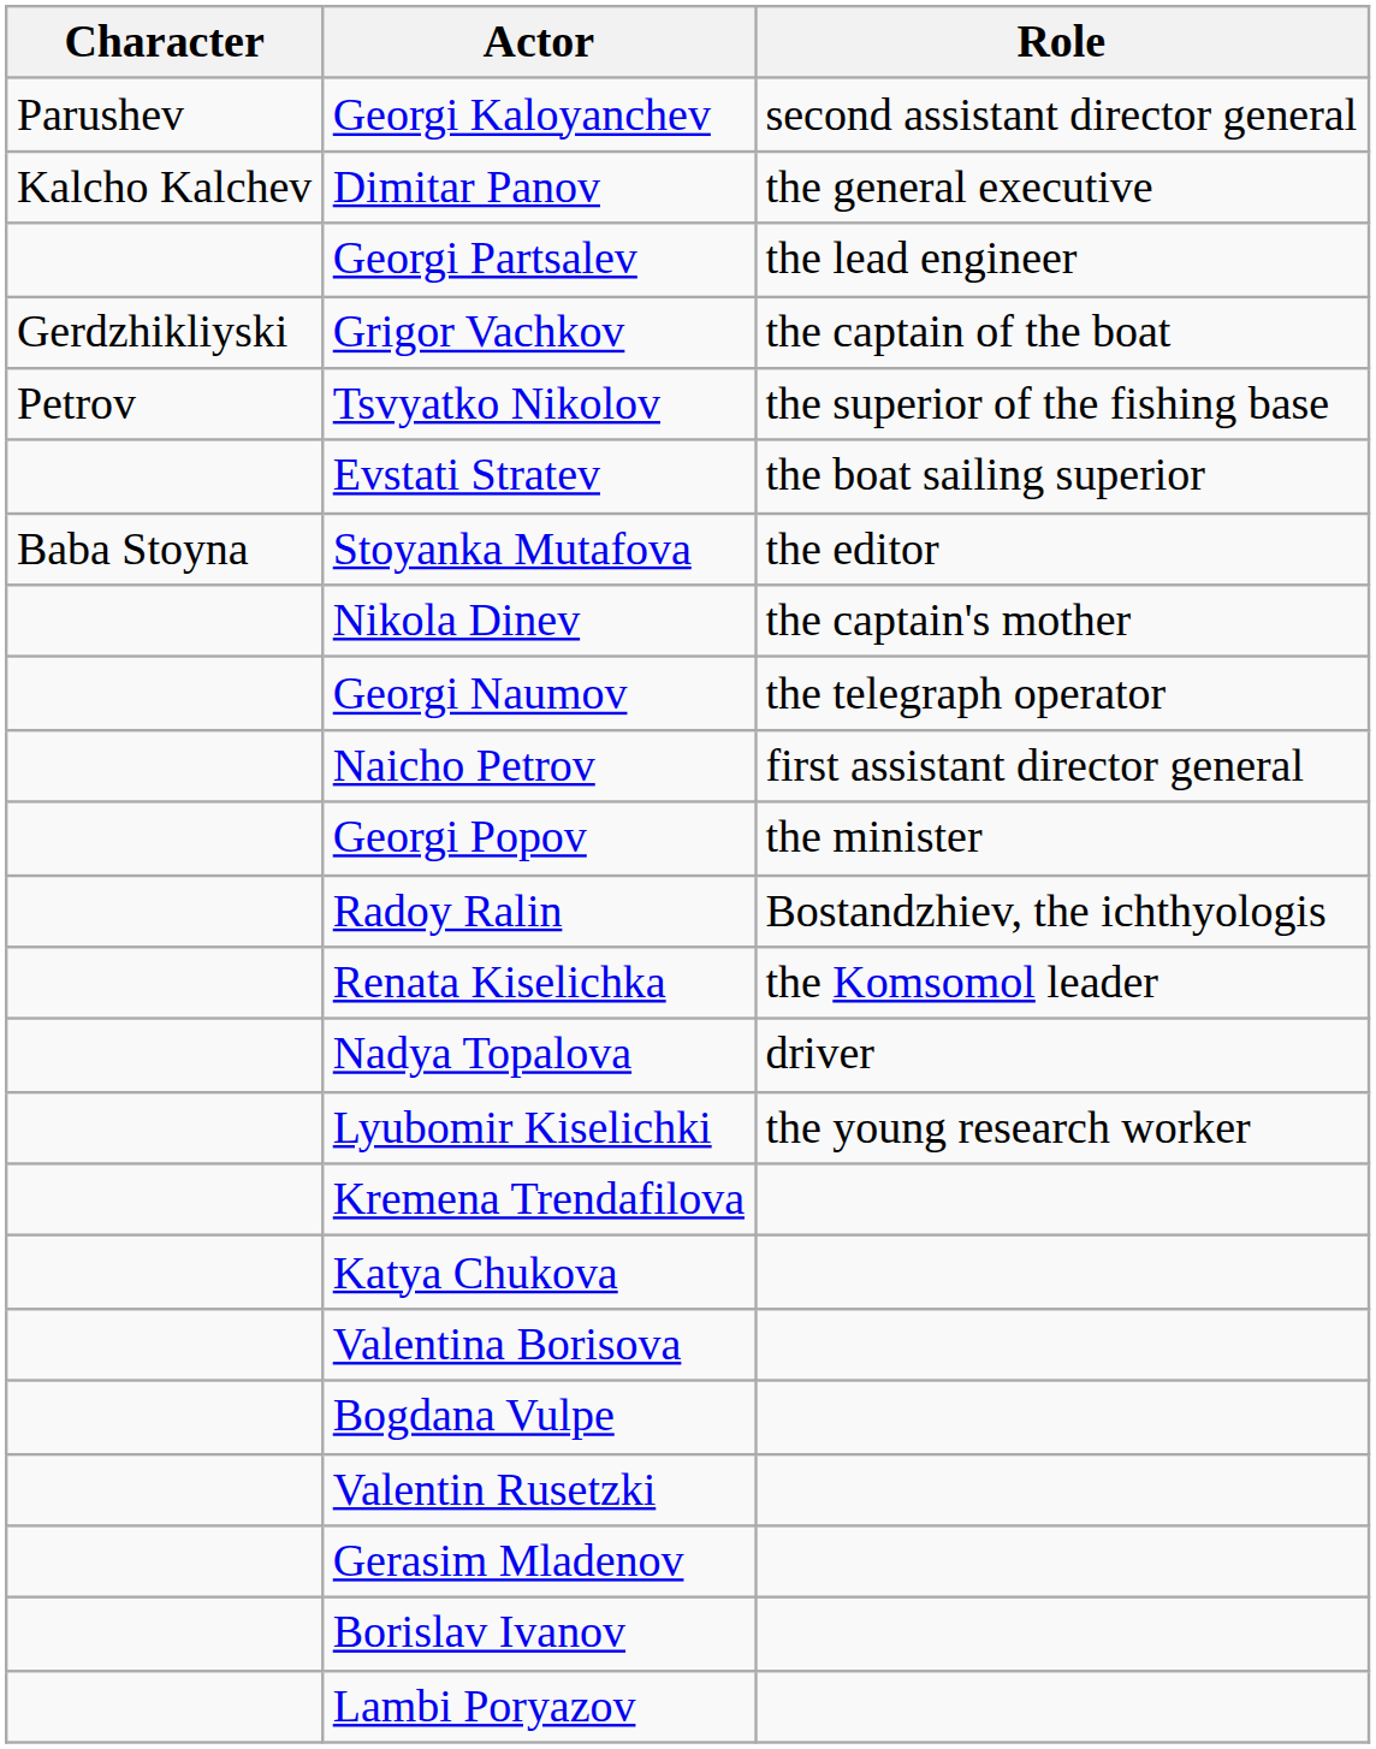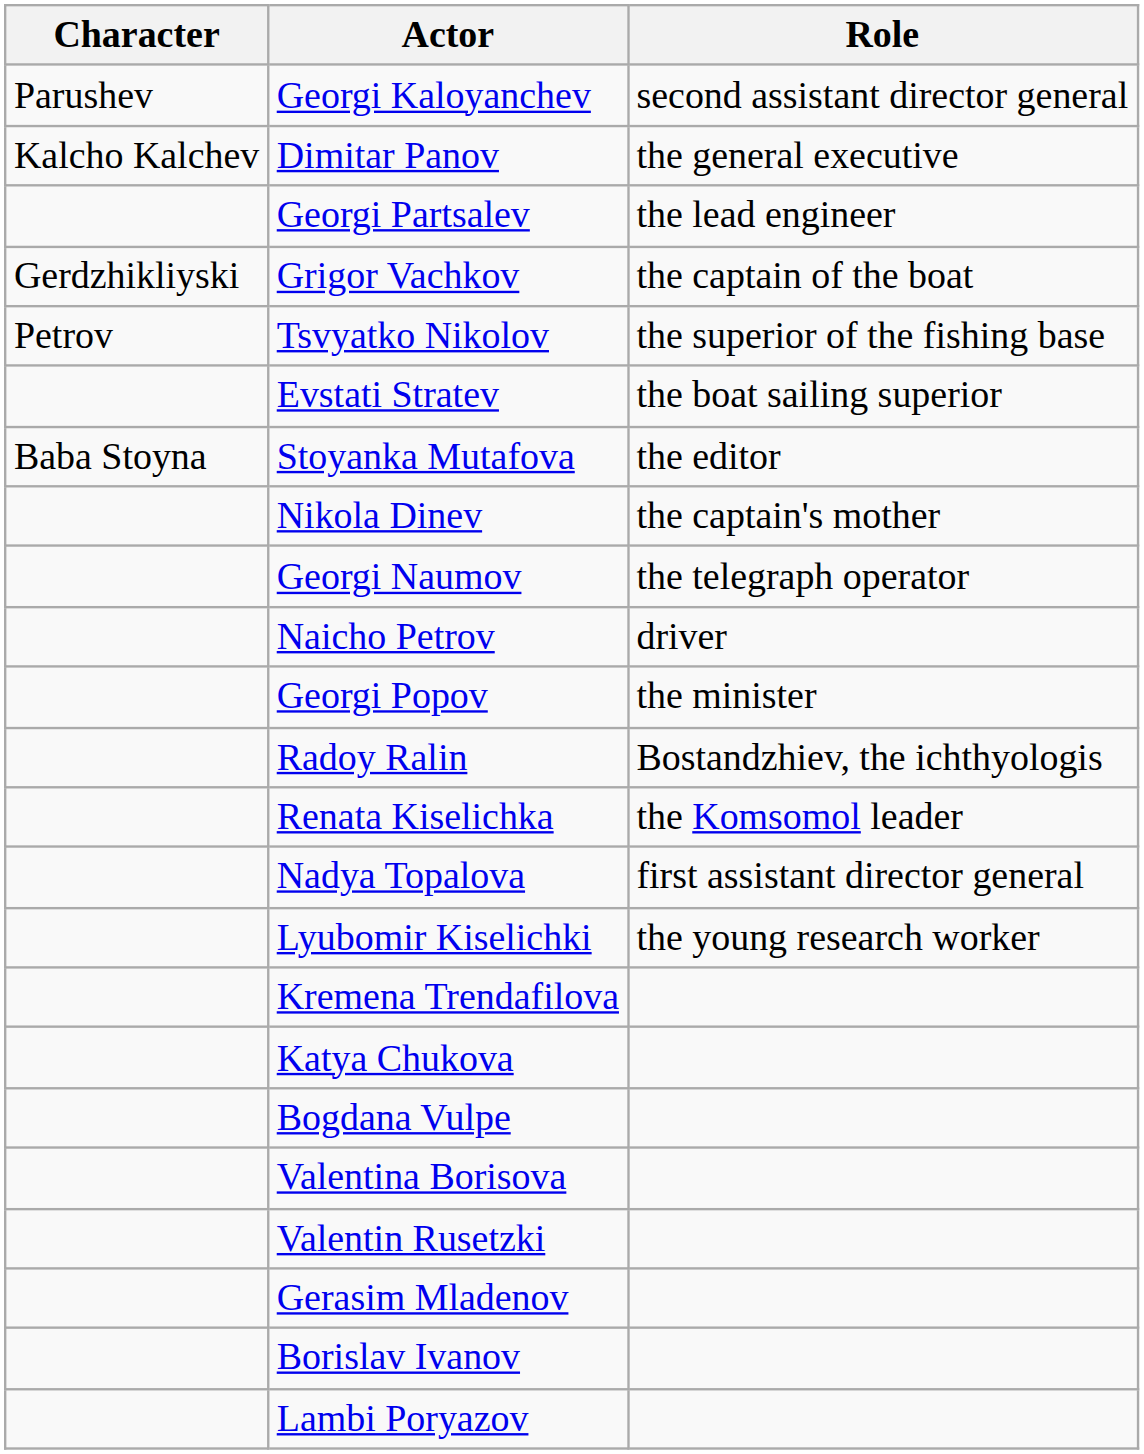Naicho Petrov | Role: first assistant director general -> driver
Nadya Topalova | Role: driver -> first assistant director general
rows swapped: Valentina Borisova <-> Bogdana Vulpe
